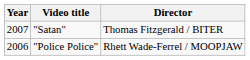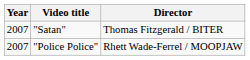"Police Police" | Year: 2006 -> 2007
